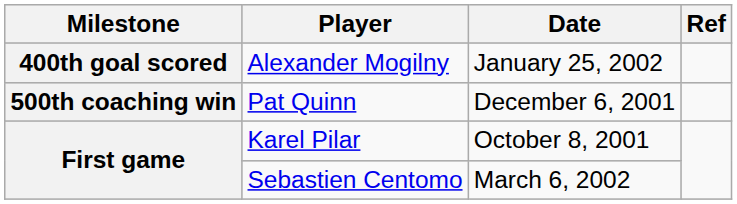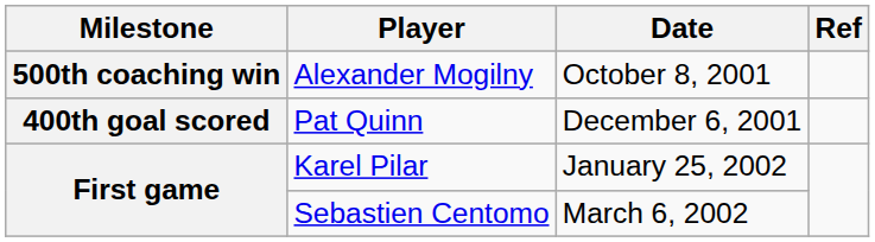Alexander Mogilny | Milestone: 400th goal scored -> 500th coaching win
Alexander Mogilny | Date: January 25, 2002 -> October 8, 2001
Pat Quinn | Milestone: 500th coaching win -> 400th goal scored
Karel Pilar | Date: October 8, 2001 -> January 25, 2002
